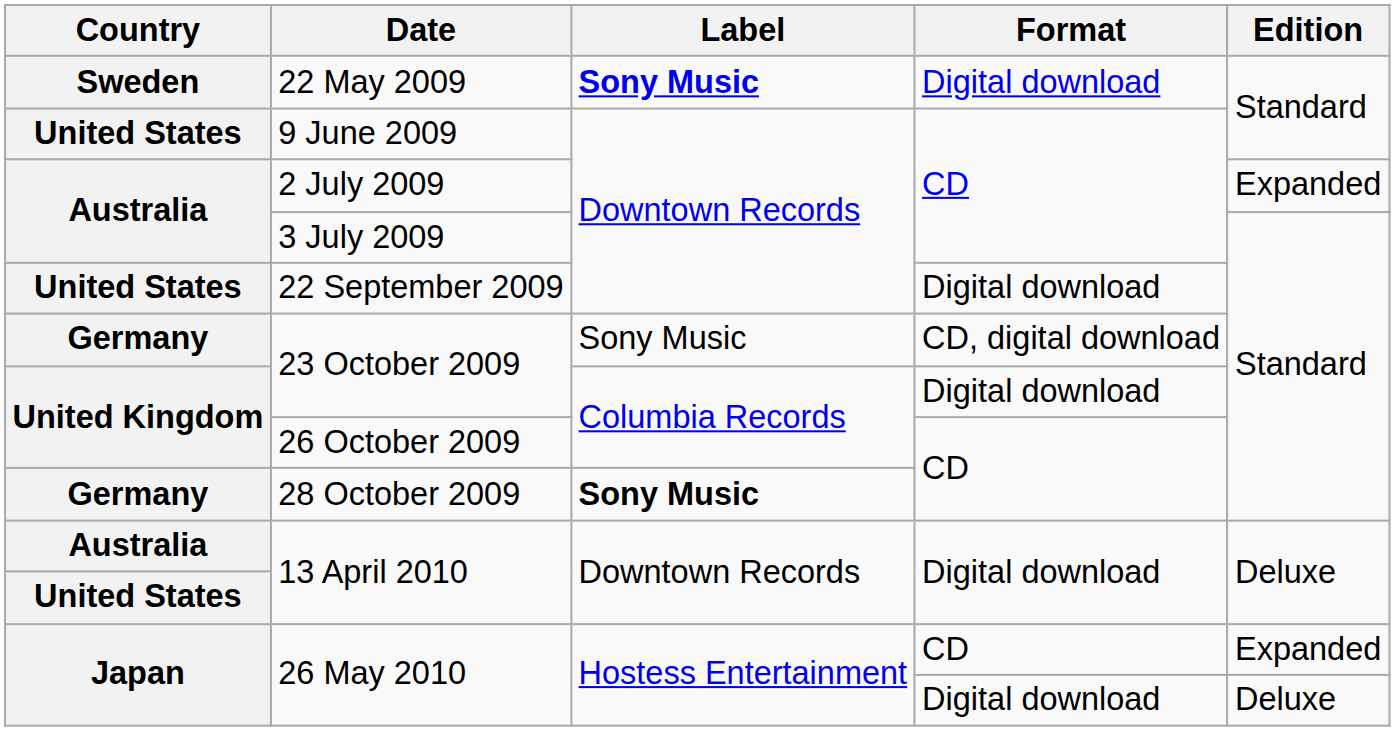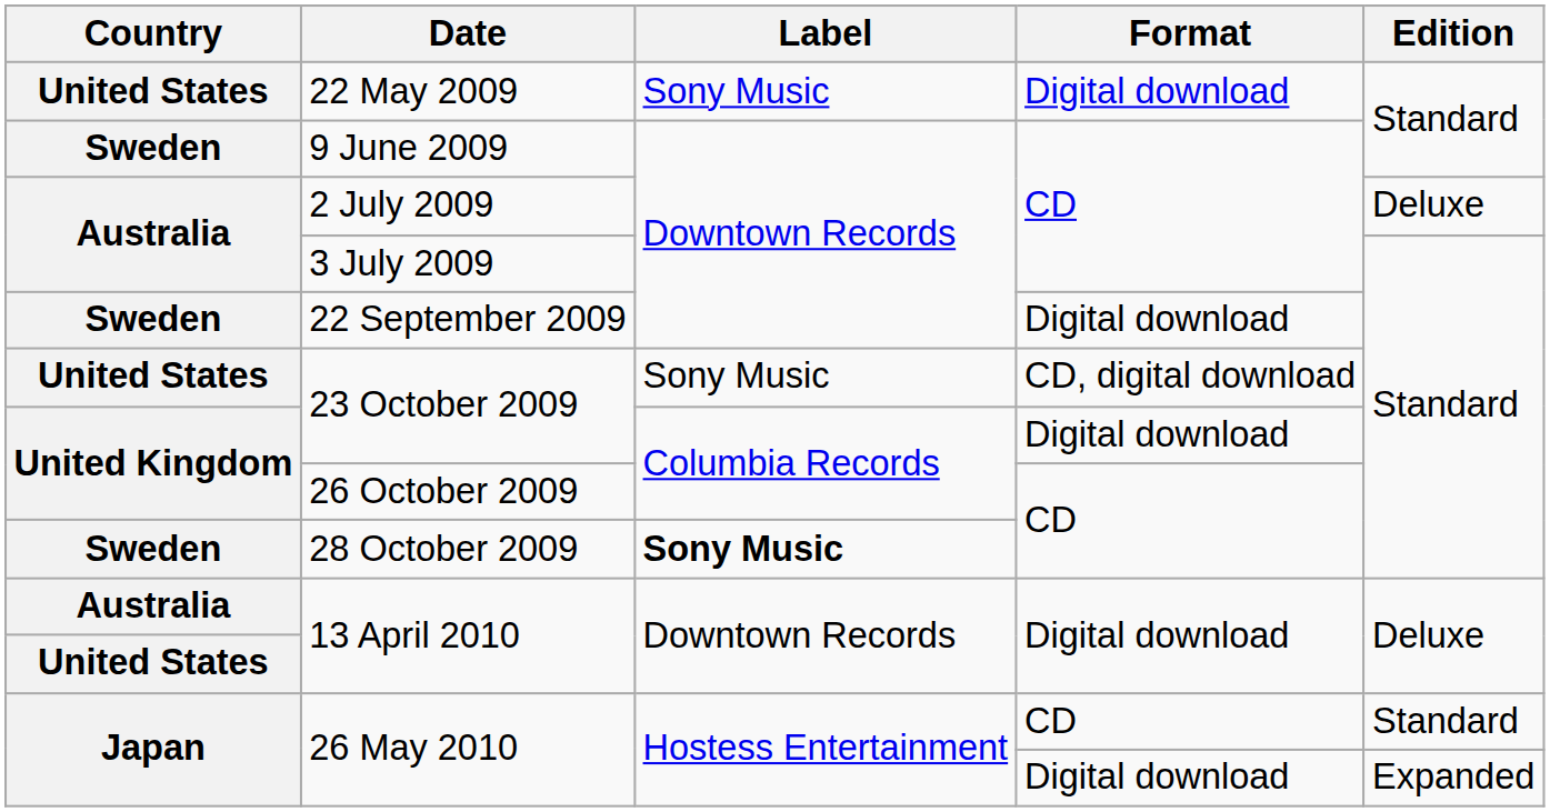22 May 2009 | Country: Sweden -> United States
22 May 2009 | Label: bold -> normal
9 June 2009 | Country: United States -> Sweden
2 July 2009 | Edition: Expanded -> Deluxe
22 September 2009 | Country: United States -> Sweden
23 October 2009 / CD, digital download | Country: Germany -> United States
28 October 2009 | Country: Germany -> Sweden
26 May 2010 / CD | Edition: Expanded -> Standard
26 May 2010 / Digital download | Edition: Deluxe -> Expanded
